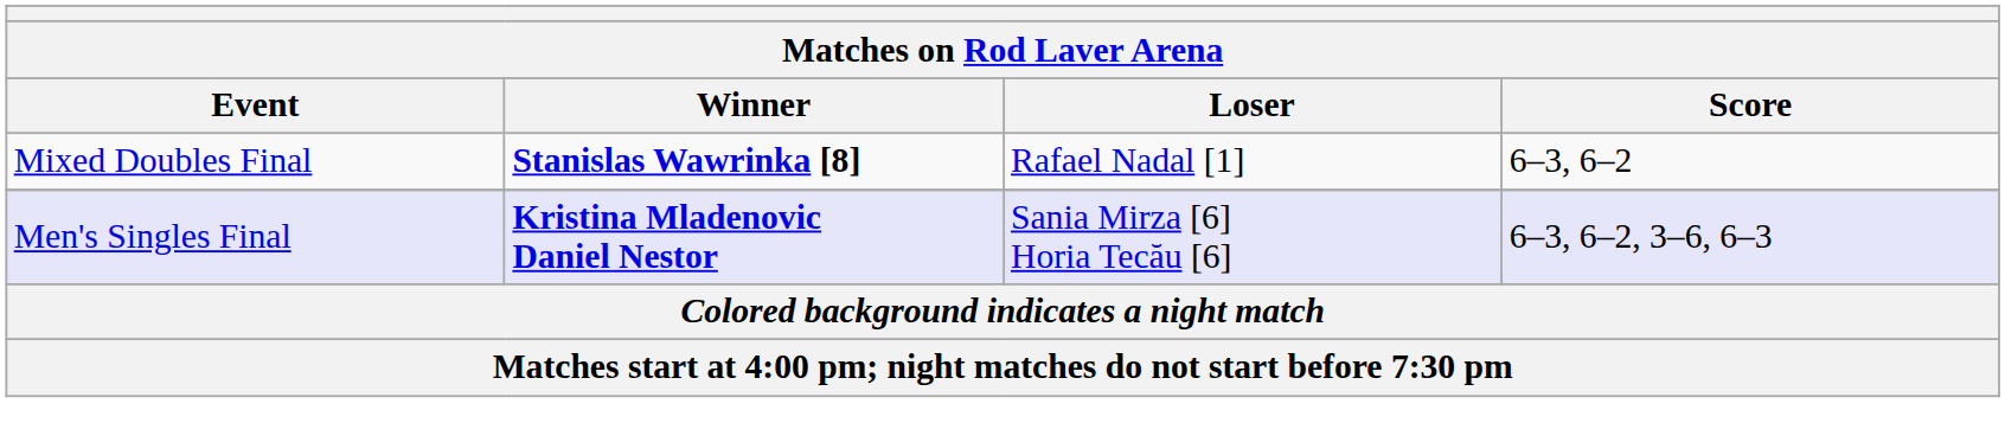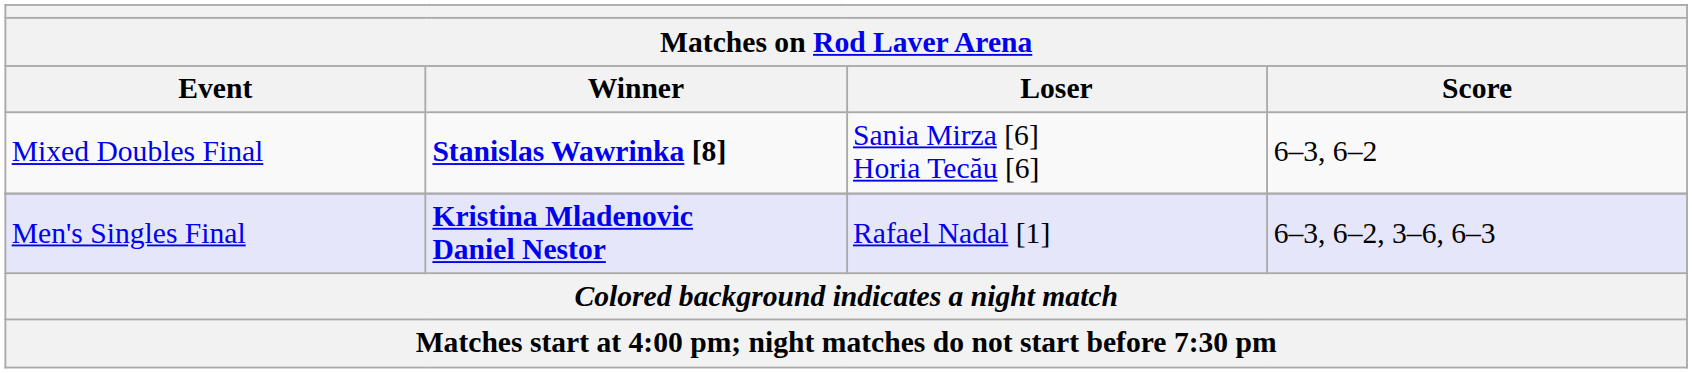Mixed Doubles Final | Loser: Rafael Nadal [1] -> Sania Mirza [6] Horia Tecău [6]
Men's Singles Final | Loser: Sania Mirza [6] Horia Tecău [6] -> Rafael Nadal [1]
